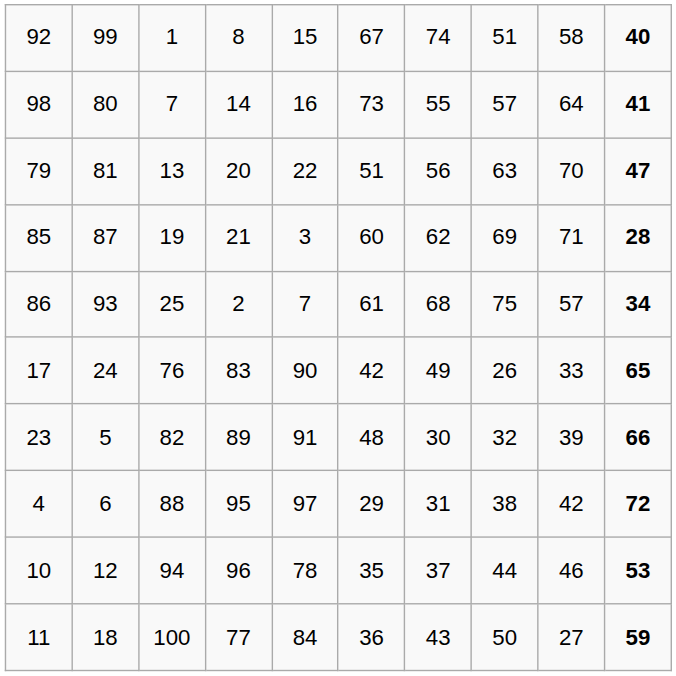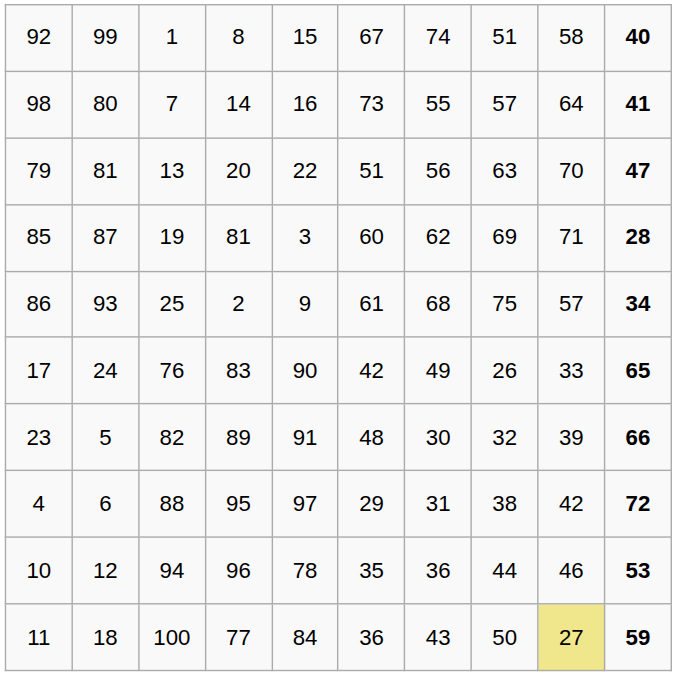85 | column 4: 21 -> 81
86 | column 5: 7 -> 9
10 | column 7: 37 -> 36
11 | column 9: no background -> khaki background
